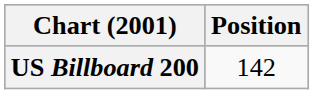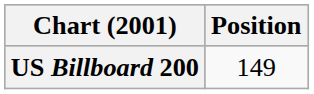US Billboard 200 | Position: 142 -> 149
